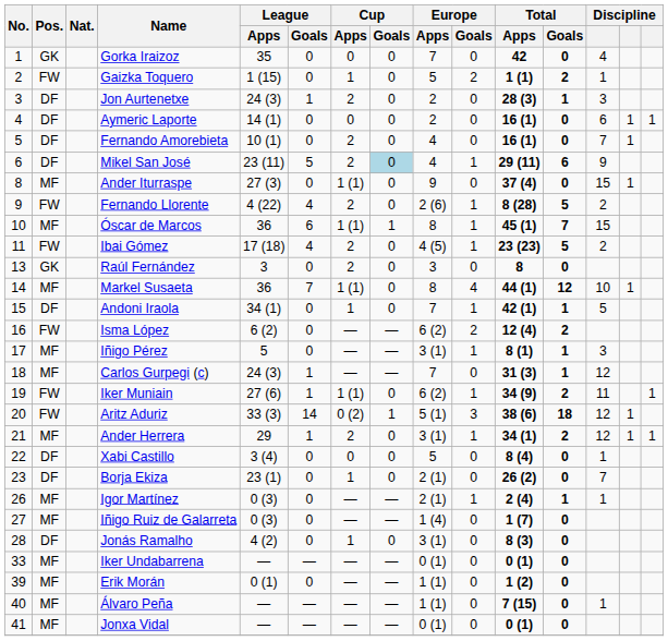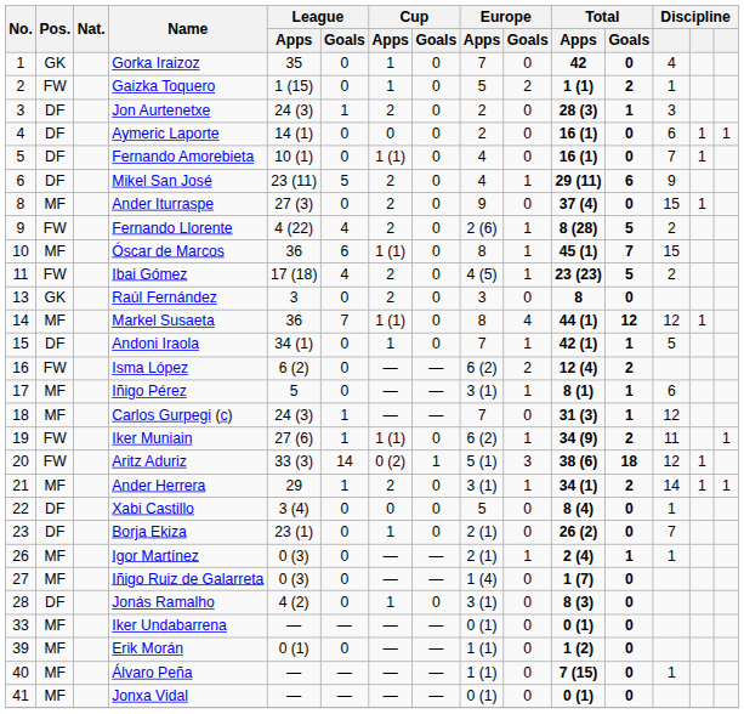Gorka Iraizoz | Cup / Apps: 0 -> 1
Fernando Amorebieta | Cup / Apps: 2 -> 1 (1)
Mikel San José | Cup / Goals: lightblue background -> no background
Ander Iturraspe | Cup / Apps: 1 (1) -> 2
Óscar de Marcos | Cup / Goals: 1 -> 0
Markel Susaeta | column 13: 10 -> 12
Iñigo Pérez | column 13: 3 -> 6
Ander Herrera | column 13: 12 -> 14
